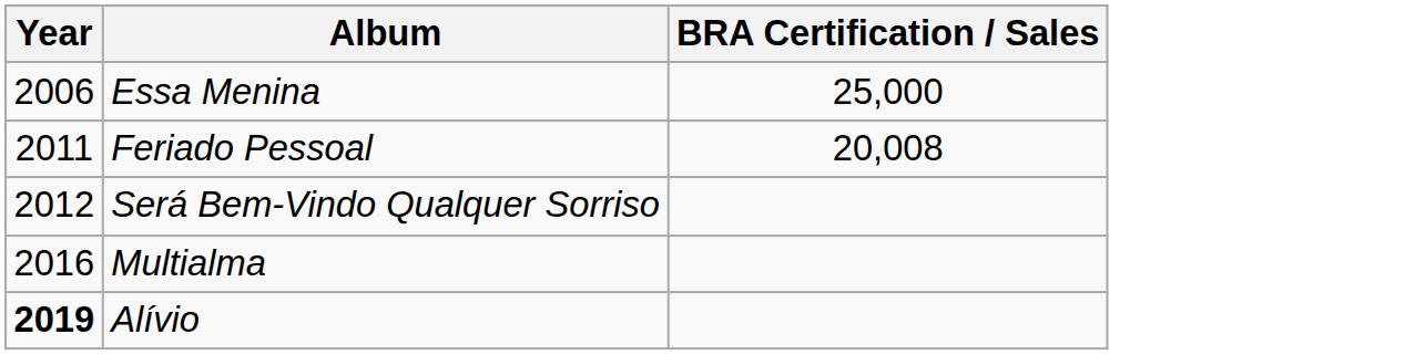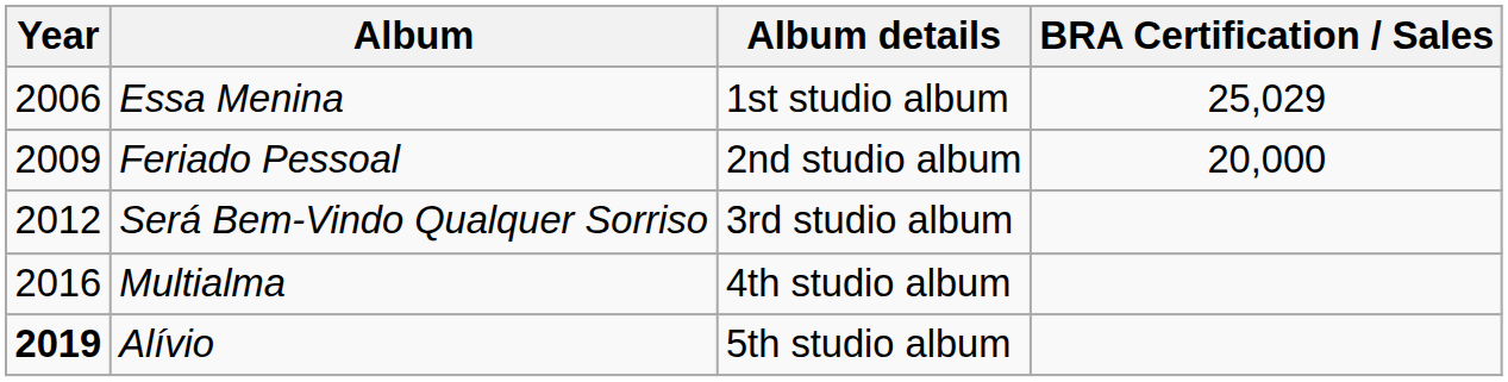+ column: Album details | 1st studio album | 2nd studio album | 3rd studio album | 4th studio album | 5th studio album
Essa Menina | BRA Certification / Sales: 25,000 -> 25,029
Feriado Pessoal | Year: 2011 -> 2009
Feriado Pessoal | BRA Certification / Sales: 20,008 -> 20,000
